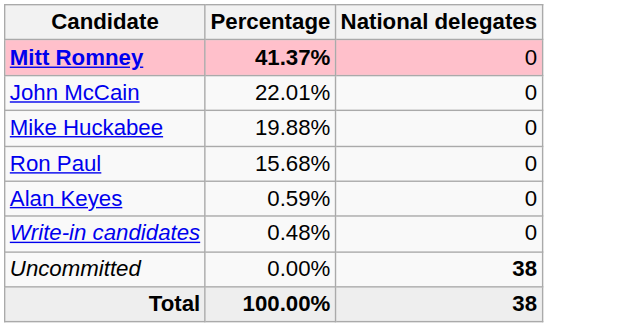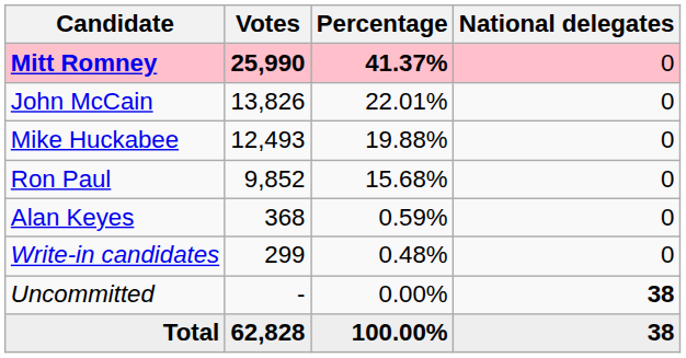+ column: Votes | 25,990 | 13,826 | 12,493 | 9,852 | 368 | 299 | - | 62,828
